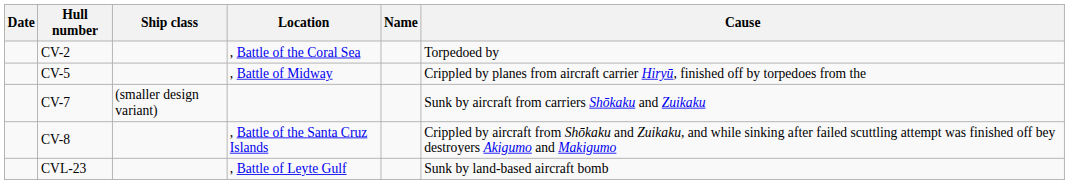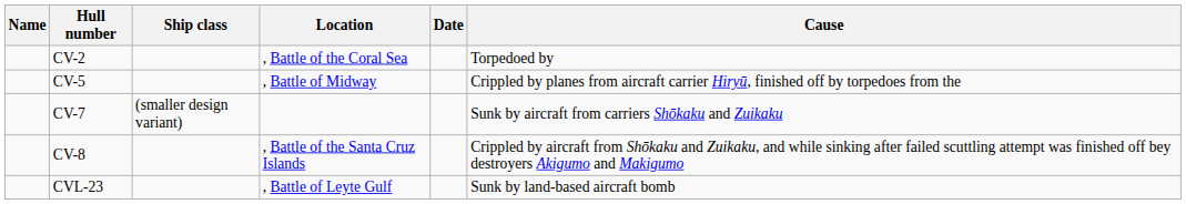columns swapped: Name <-> Date
